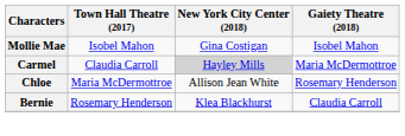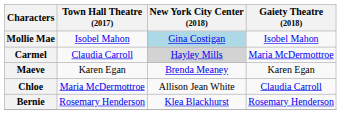Mollie Mae | New York City Center (2018): no background -> lightblue background
+ row: Maeve | Karen Egan | Brenda Meaney | Karen Egan
Chloe | Gaiety Theatre (2018): Rosemary Henderson -> Claudia Carroll
Bernie | Gaiety Theatre (2018): Claudia Carroll -> Rosemary Henderson
